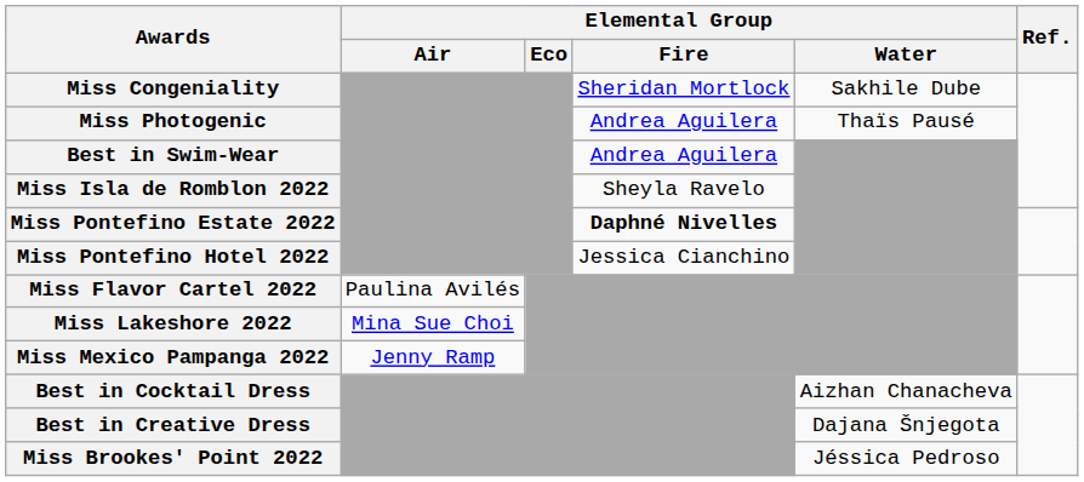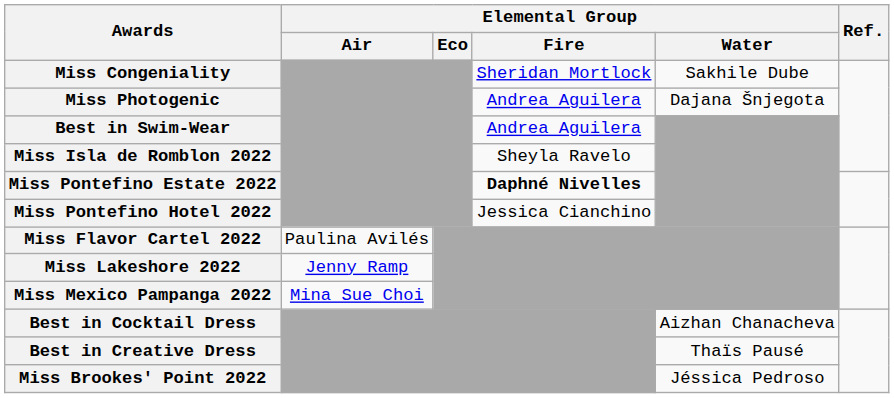Miss Photogenic | Elemental Group / Water: Thaïs Pausé -> Dajana Šnjegota
Miss Lakeshore 2022 | Elemental Group / Air: Mina Sue Choi -> Jenny Ramp
Miss Mexico Pampanga 2022 | Elemental Group / Air: Jenny Ramp -> Mina Sue Choi
Best in Creative Dress | Elemental Group / Water: Dajana Šnjegota -> Thaïs Pausé
